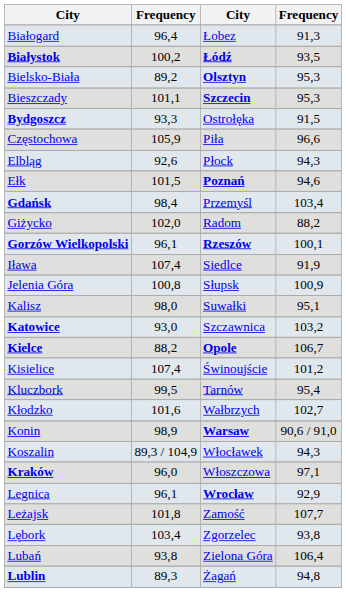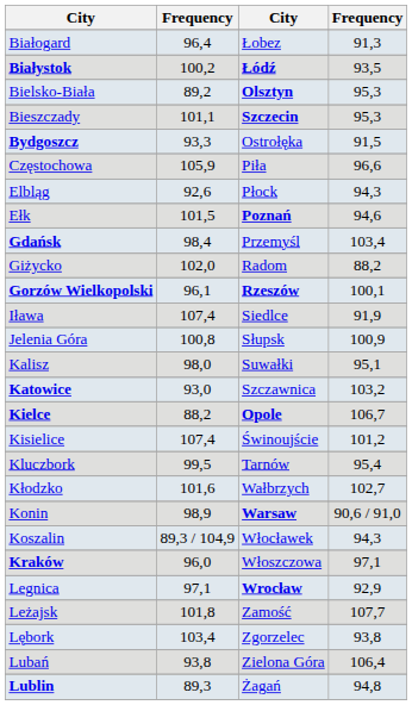Legnica | column 2: 96,1 -> 97,1
